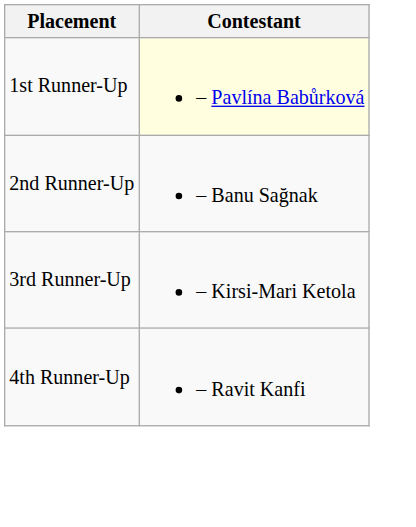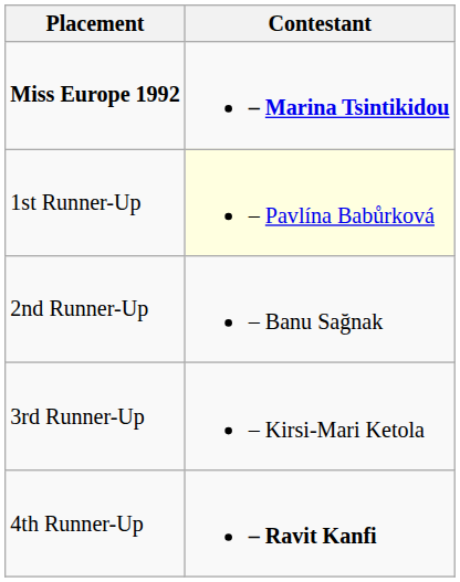+ row: Miss Europe 1992 | – Marina Tsintikidou
4th Runner-Up | Contestant: normal -> bold
